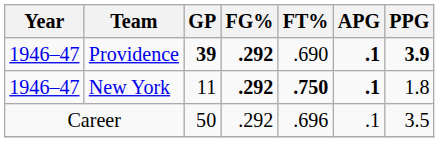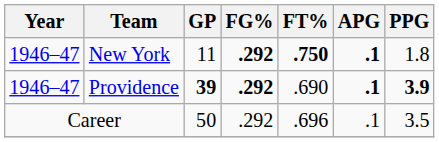rows swapped: New York <-> Providence
